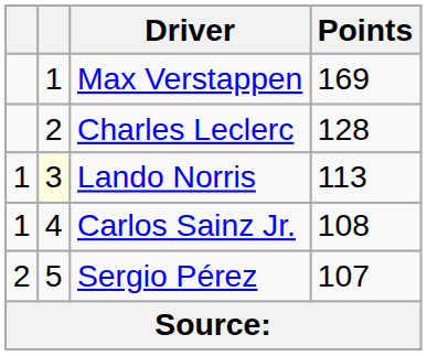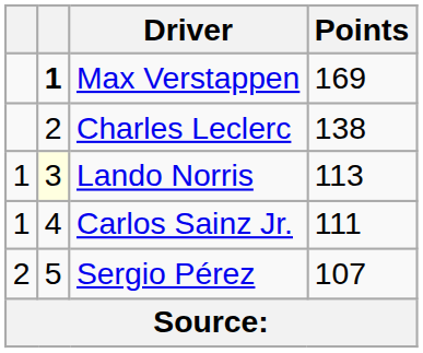Max Verstappen | column 2: normal -> bold
Charles Leclerc | Points: 128 -> 138
Carlos Sainz Jr. | Points: 108 -> 111
